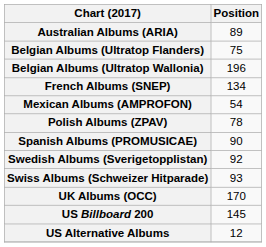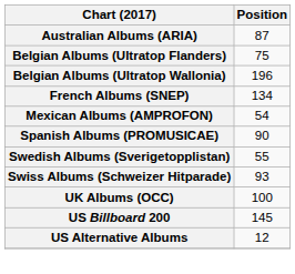Australian Albums (ARIA) | Position: 89 -> 87
- row: Polish Albums (ZPAV) | 78
Swedish Albums (Sverigetopplistan) | Position: 92 -> 55
UK Albums (OCC) | Position: 170 -> 100
